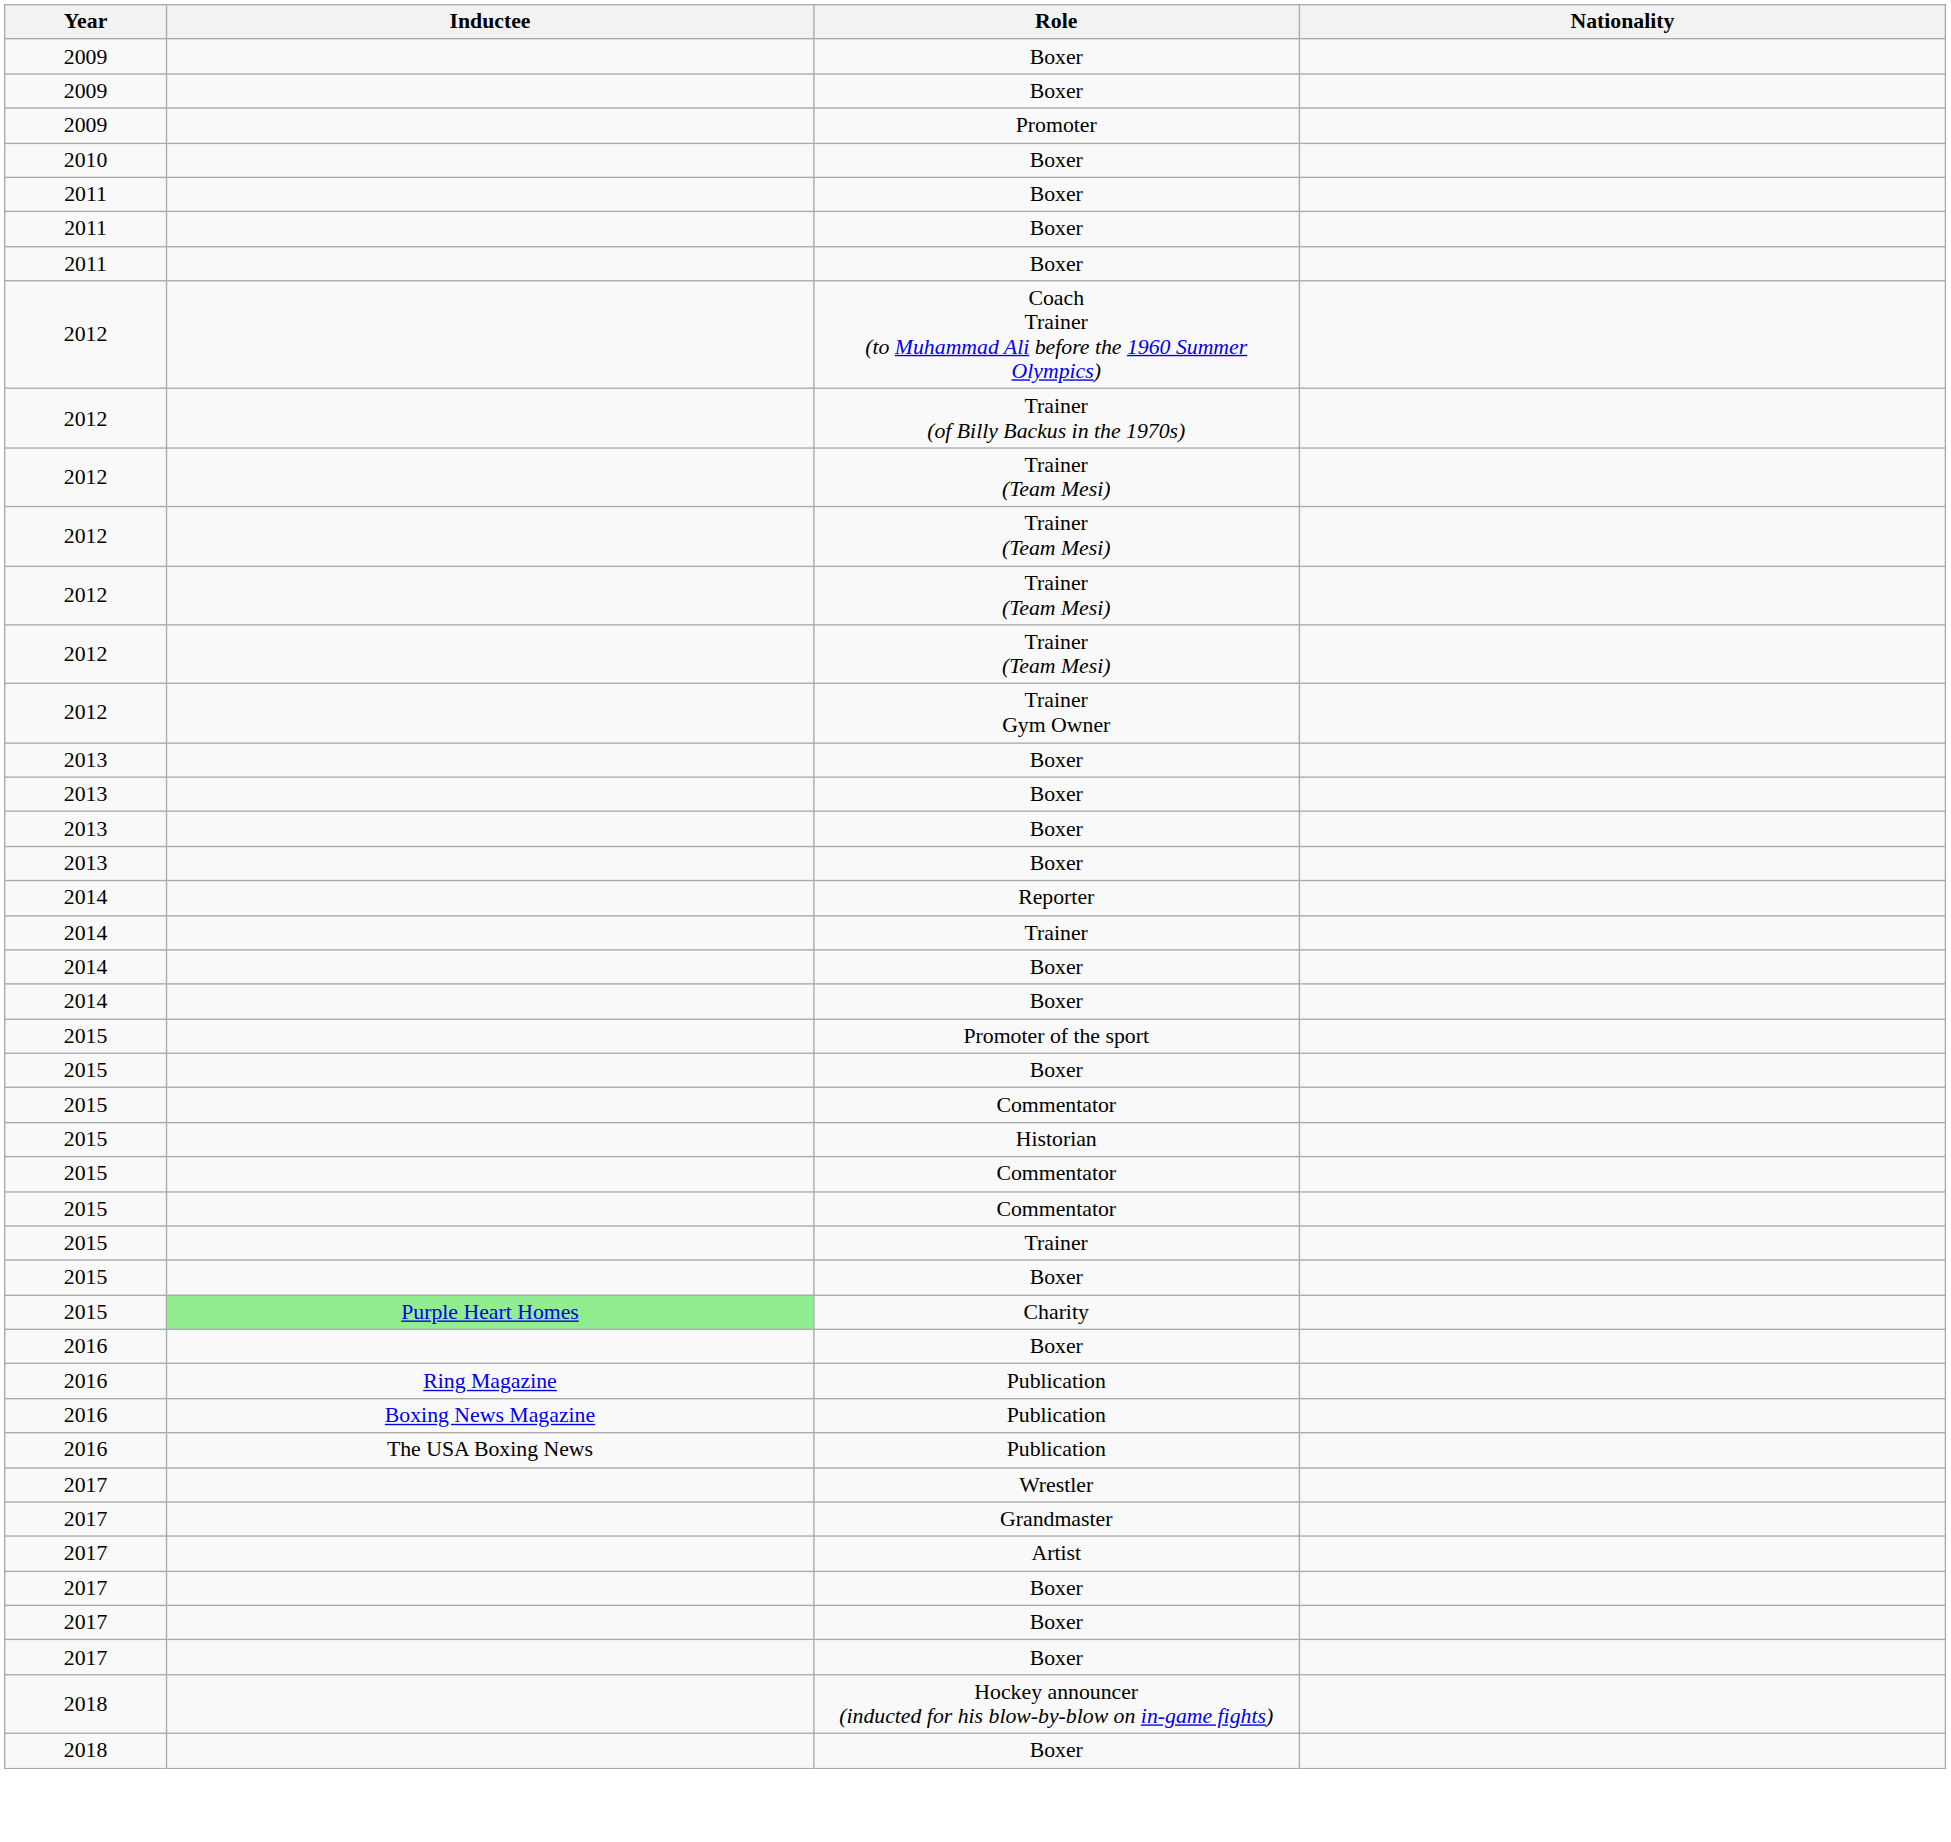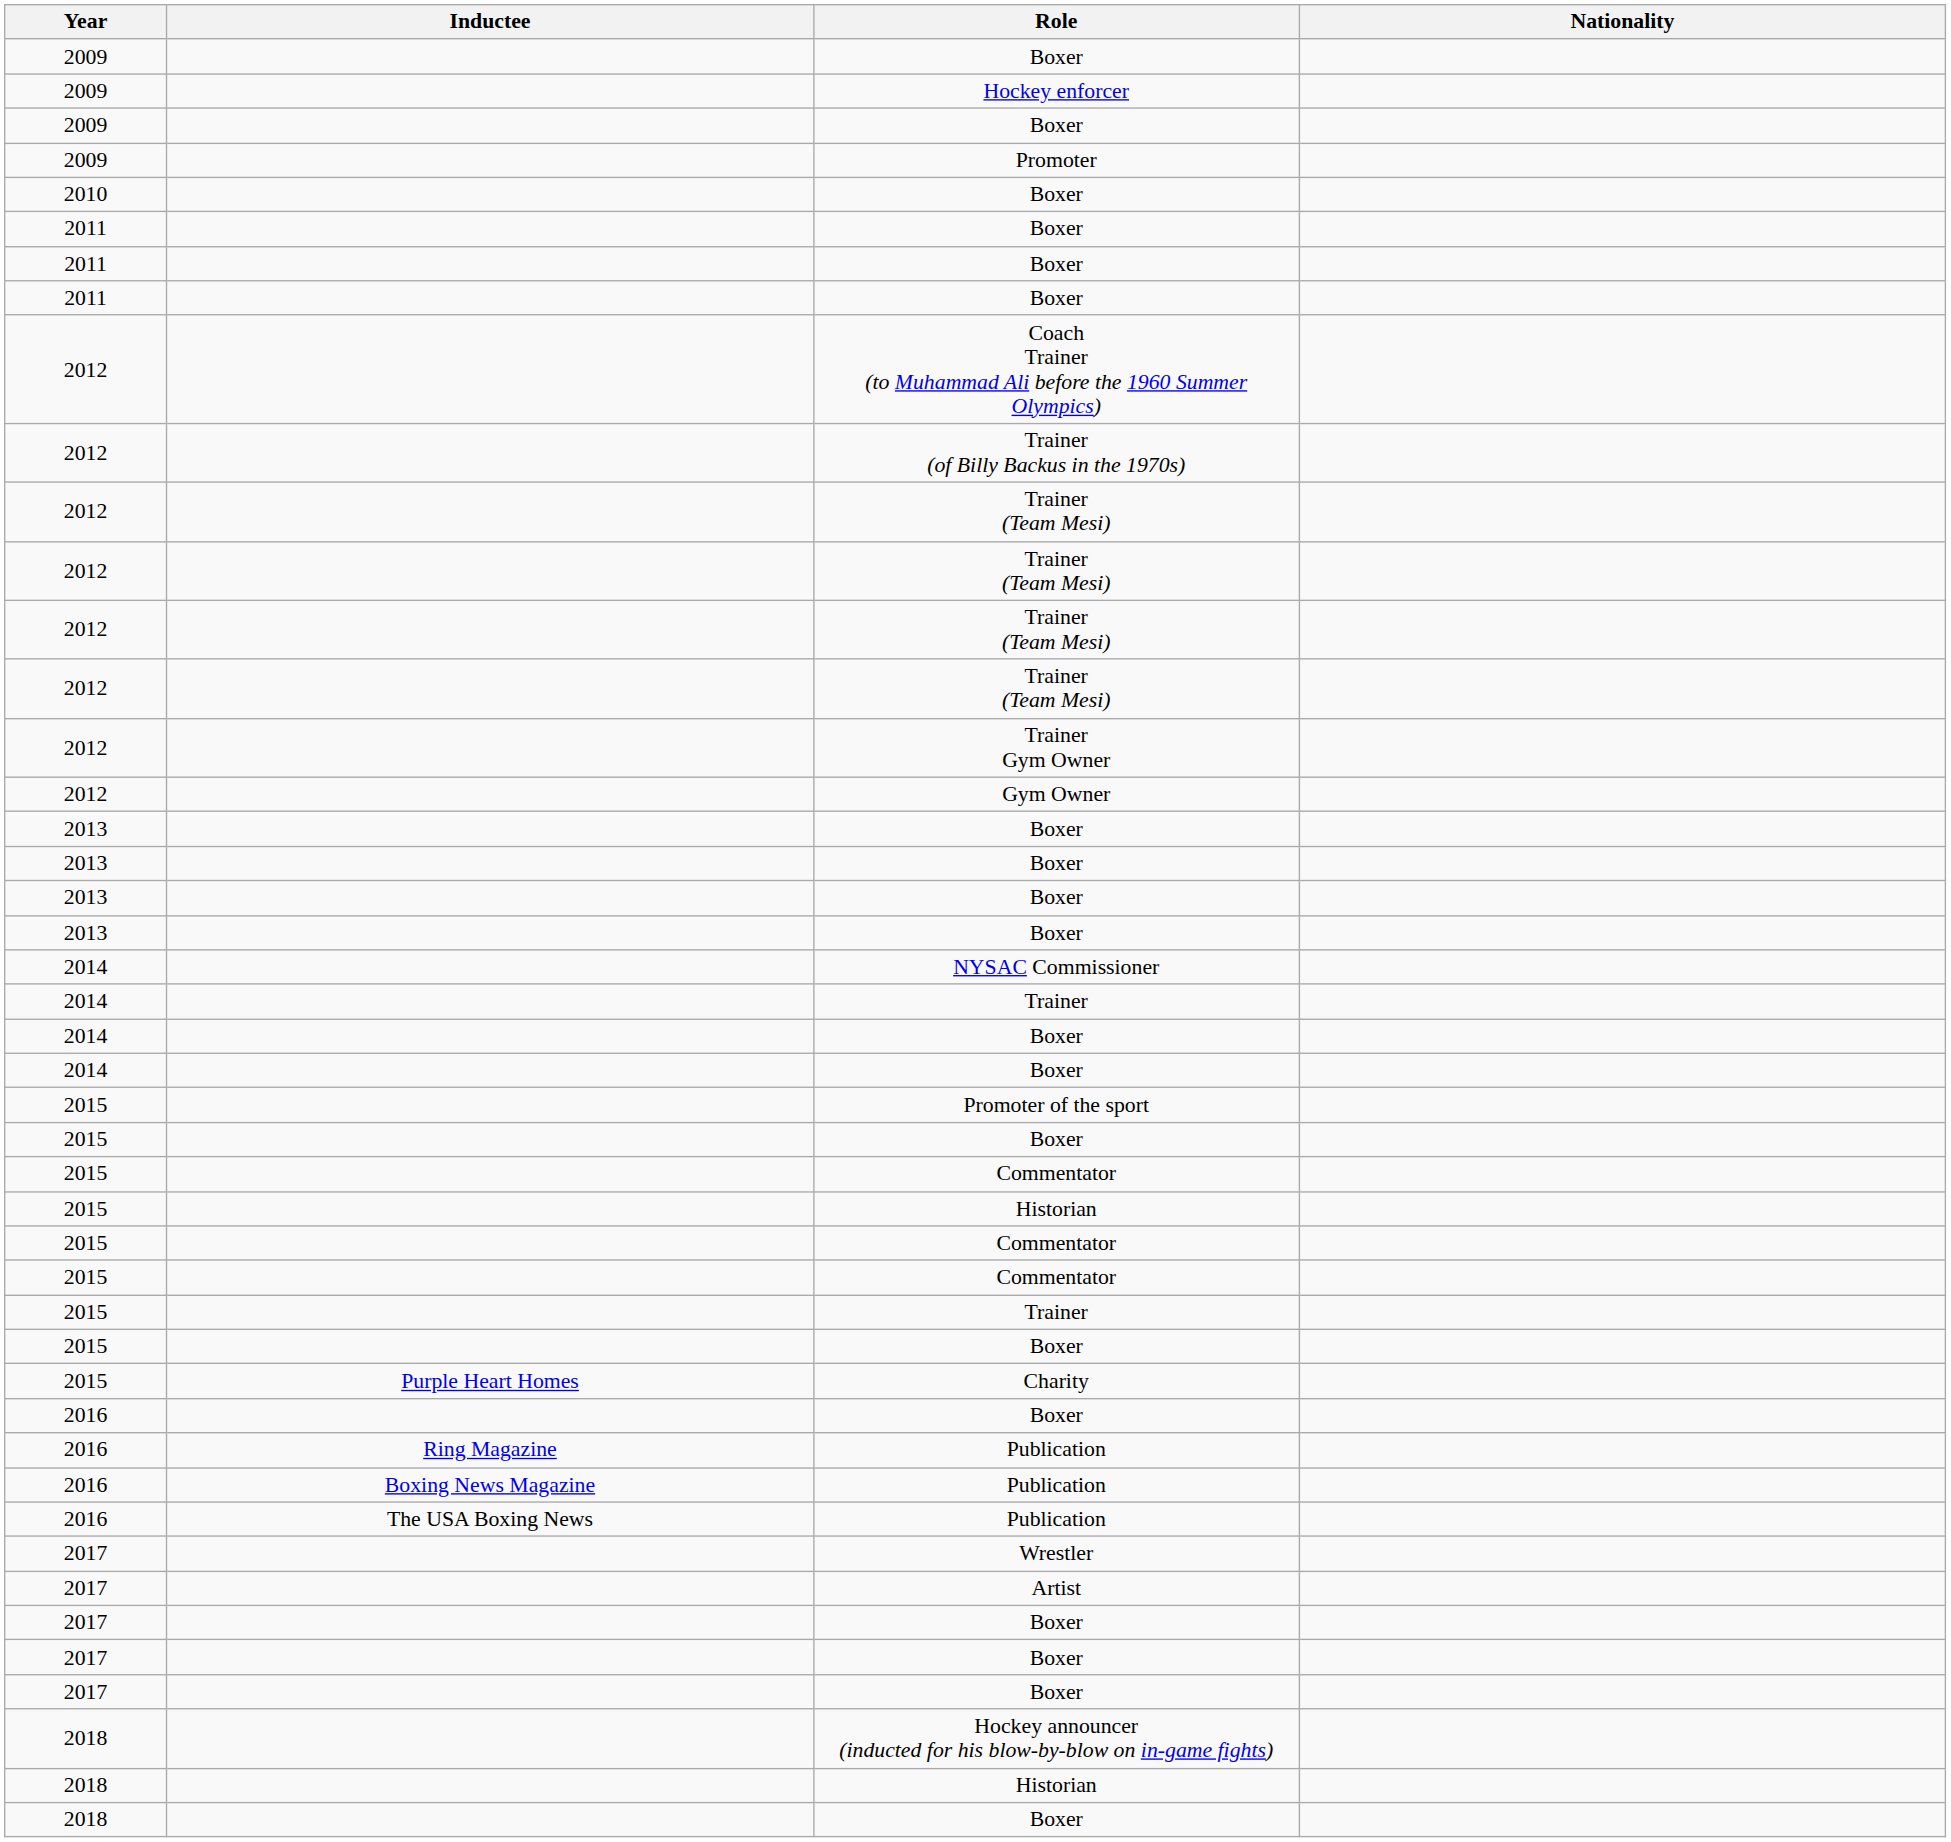+ row: 2009 | Hockey enforcer
+ row: 2012 | Gym Owner
- row: 2014 | Reporter
+ row: 2014 | NYSAC Commissioner
Charity | Inductee: lightgreen background -> no background
- row: 2017 | Grandmaster
+ row: 2018 | Historian
